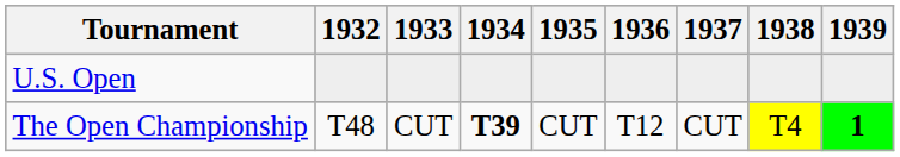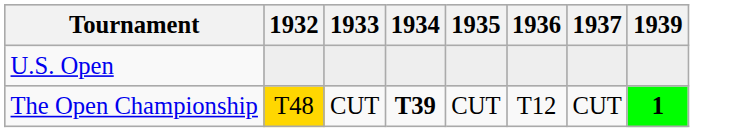- column: 1938 | T4
The Open Championship | 1932: no background -> gold background
